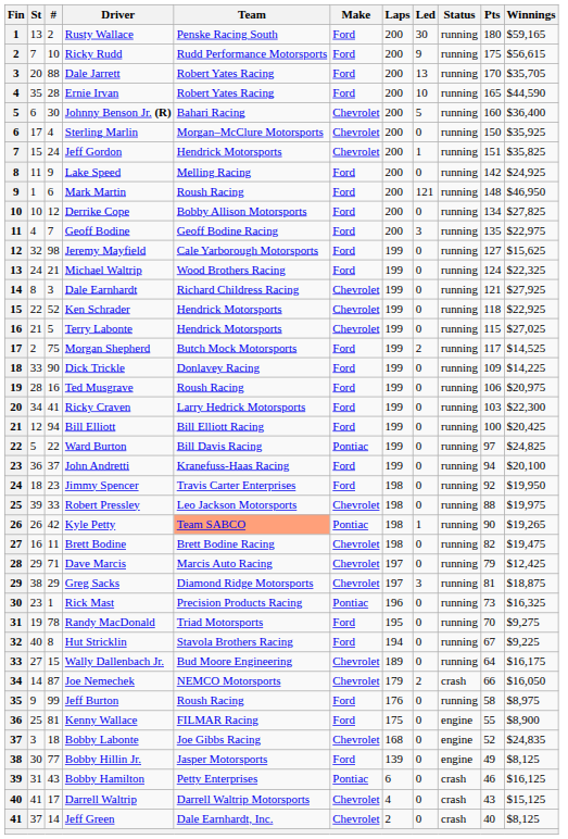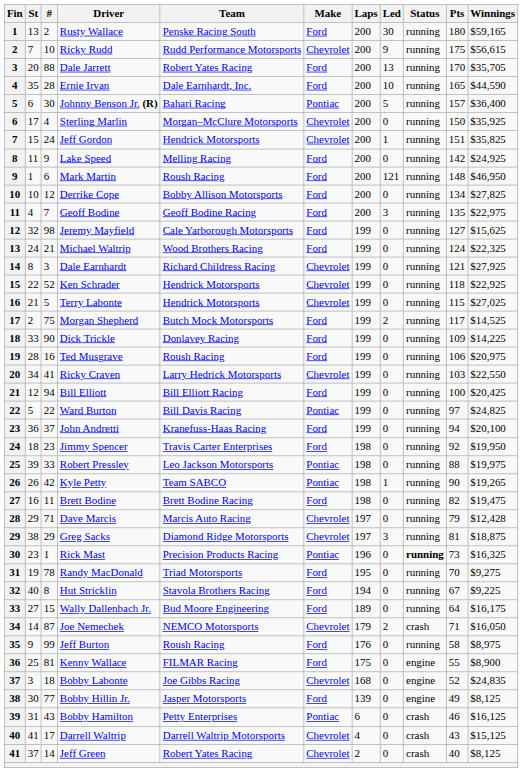Ricky Rudd | Make: Ford -> Chevrolet
Ernie Irvan | Team: Robert Yates Racing -> Dale Earnhardt, Inc.
Johnny Benson Jr. (R) | Make: Chevrolet -> Pontiac
Johnny Benson Jr. (R) | Pts: 160 -> 157
Ricky Craven | Make: Ford -> Chevrolet
Ricky Craven | Winnings: $22,300 -> $22,550
Robert Pressley | Make: Chevrolet -> Pontiac
Kyle Petty | Team: lightsalmon background -> no background
Brett Bodine | Make: Chevrolet -> Ford
Dave Marcis | Winnings: $12,425 -> $12,428
Rick Mast | Status: normal -> bold
Wally Dallenbach Jr. | Make: Chevrolet -> Ford
Joe Nemechek | Pts: 66 -> 71
Jeff Green | Team: Dale Earnhardt, Inc. -> Robert Yates Racing
